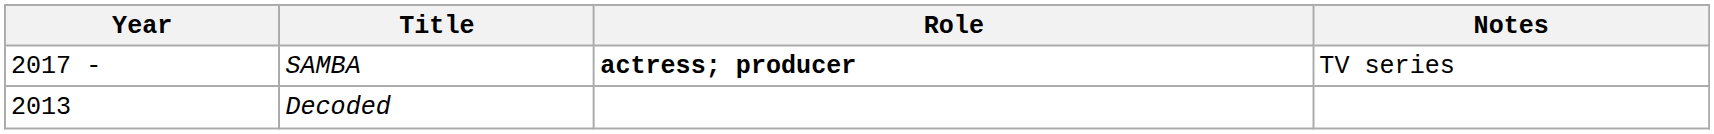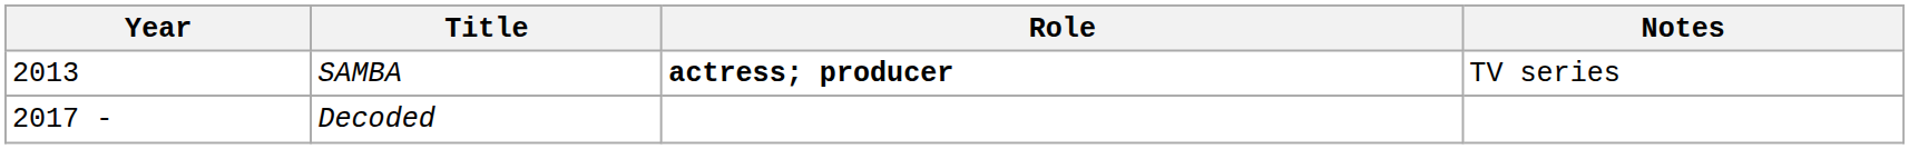SAMBA | Year: 2017 - -> 2013
Decoded | Year: 2013 -> 2017 -
